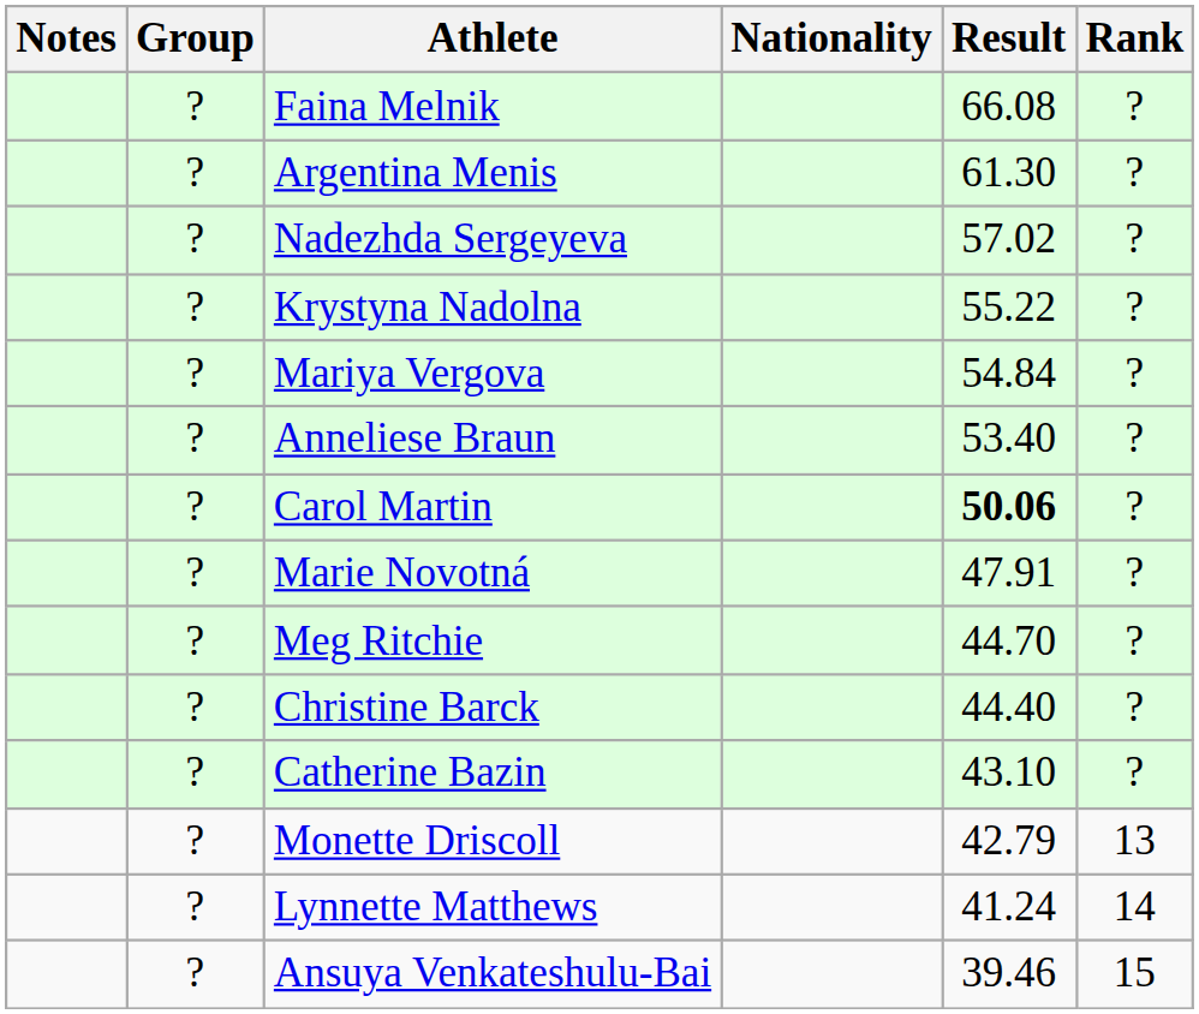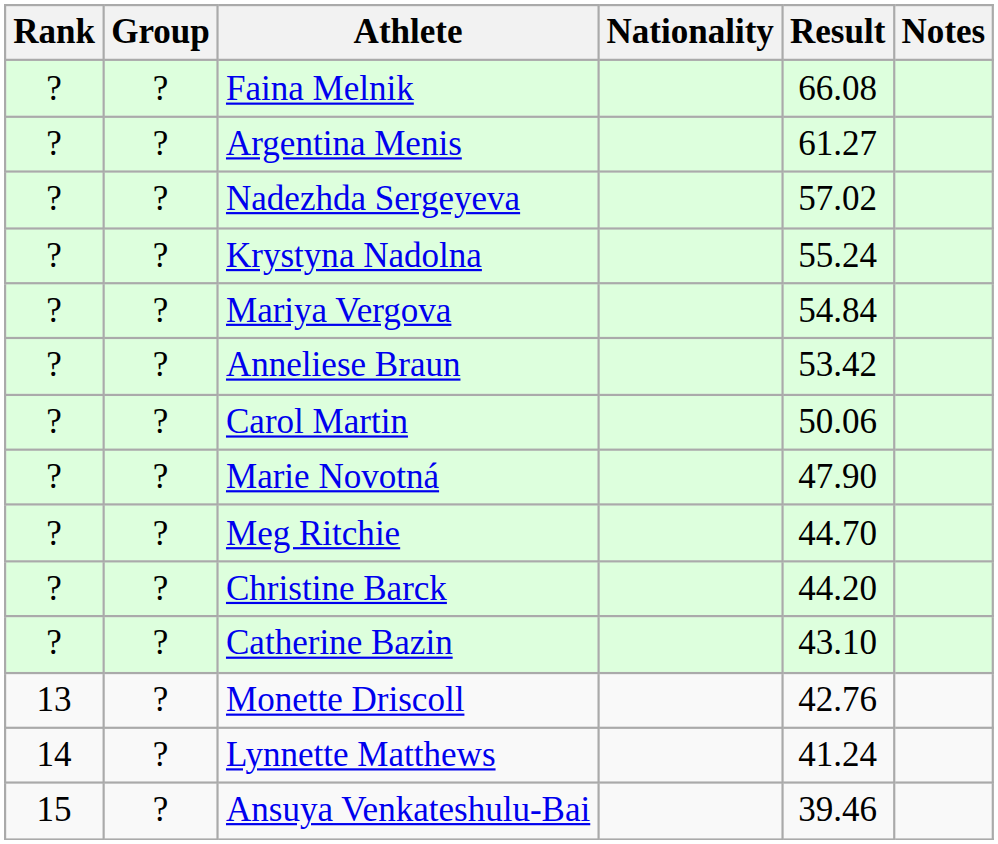columns swapped: Rank <-> Notes
Argentina Menis | Result: 61.30 -> 61.27
Krystyna Nadolna | Result: 55.22 -> 55.24
Anneliese Braun | Result: 53.40 -> 53.42
Carol Martin | Result: bold -> normal
Marie Novotná | Result: 47.91 -> 47.90
Christine Barck | Result: 44.40 -> 44.20
Monette Driscoll | Result: 42.79 -> 42.76
